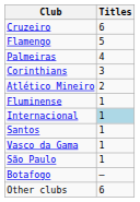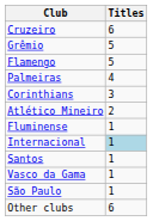+ row: Grêmio | 5
- row: Botafogo | —
